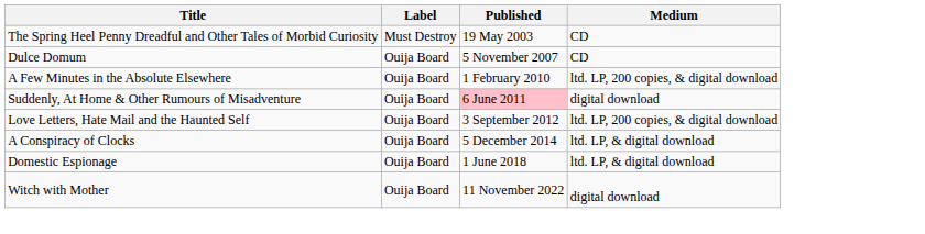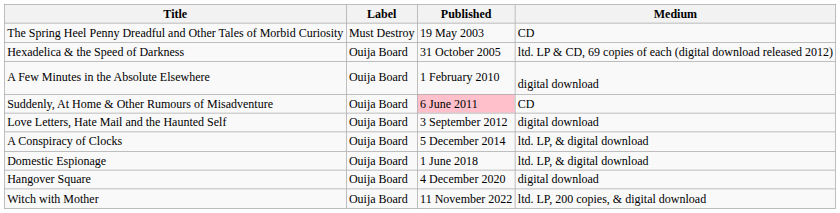+ row: Hexadelica & the Speed of Darkness | Ouija Board | 31 October 2005 | ltd. LP & CD, 69 copies of each (digital download released 2012)
- row: Dulce Domum | Ouija Board | 5 November 2007 | CD
A Few Minutes in the Absolute Elsewhere | Medium: ltd. LP, 200 copies, & digital download -> digital download
Suddenly, At Home & Other Rumours of Misadventure | Medium: digital download -> CD
Love Letters, Hate Mail and the Haunted Self | Medium: ltd. LP, 200 copies, & digital download -> digital download
+ row: Hangover Square | Ouija Board | 4 December 2020 | digital download
Witch with Mother | Medium: digital download -> ltd. LP, 200 copies, & digital download
